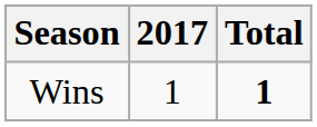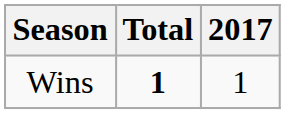columns swapped: 2017 <-> Total
